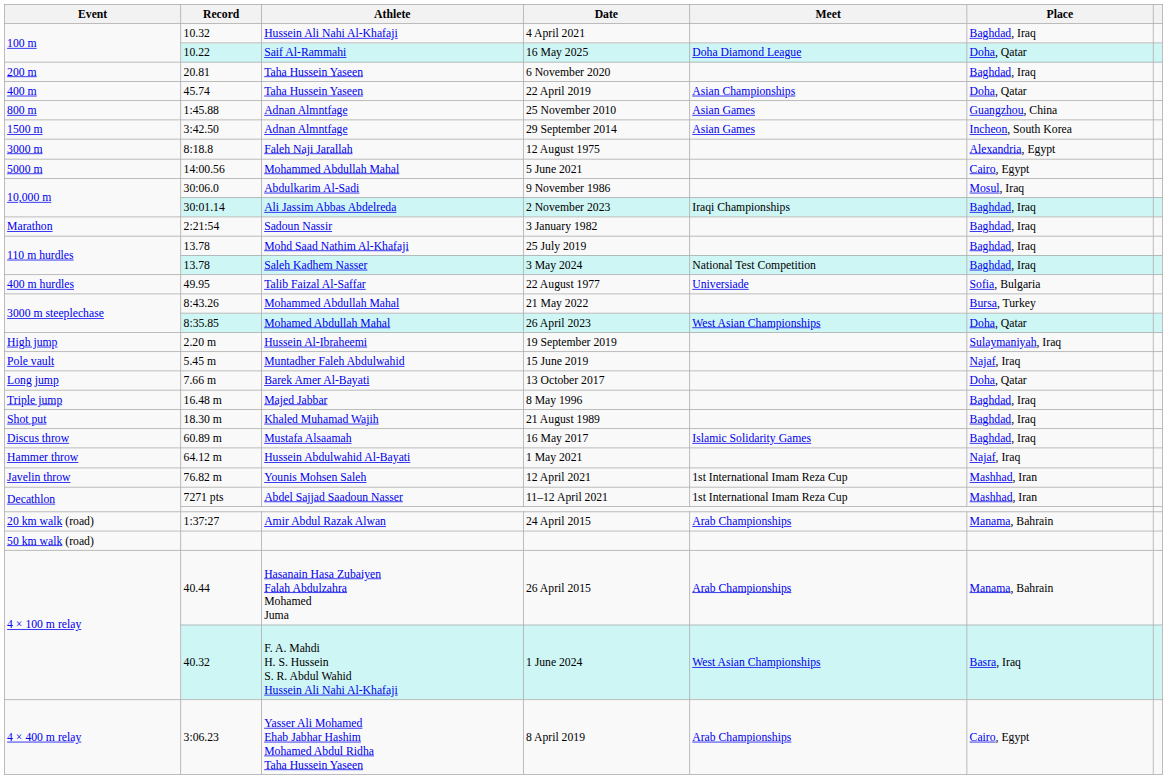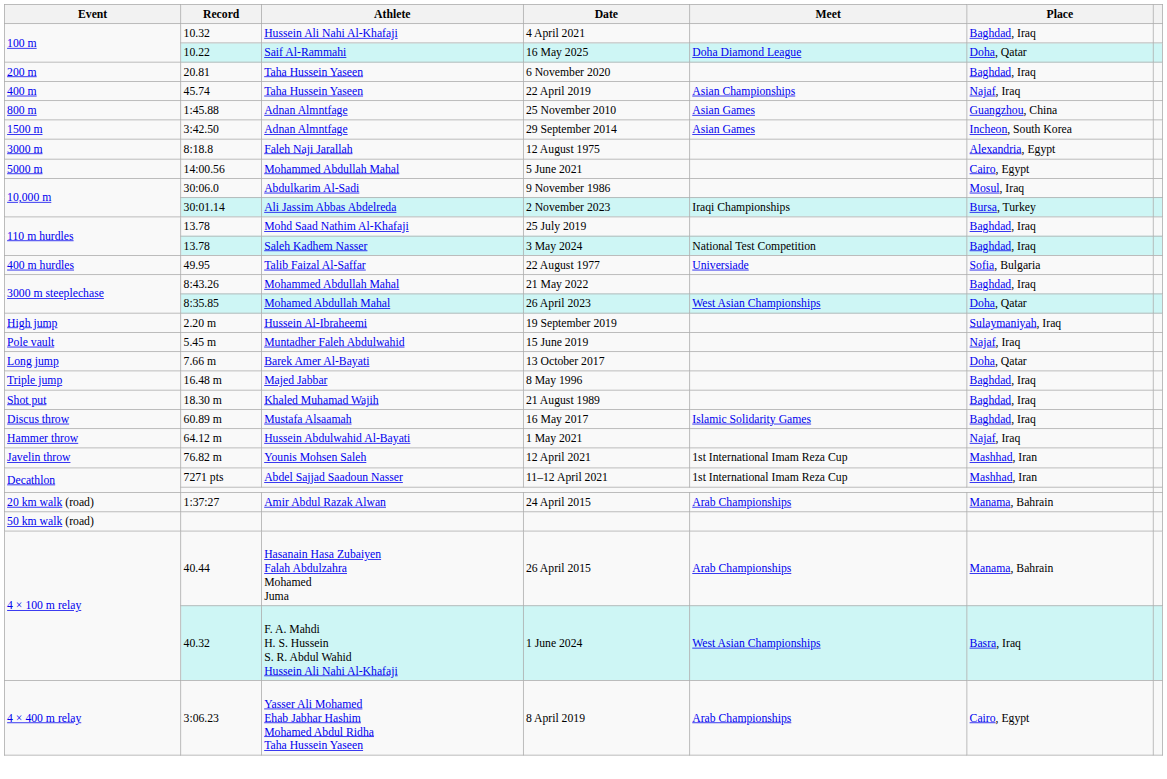22 April 2019 | Place: Doha, Qatar -> Najaf, Iraq
2 November 2023 | Place: Baghdad, Iraq -> Bursa, Turkey
- row: Marathon | 2:21:54 | Sadoun Nassir | 3 January 1982 | Baghdad, Iraq
21 May 2022 | Place: Bursa, Turkey -> Baghdad, Iraq
